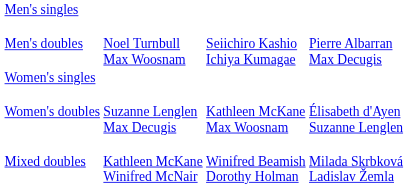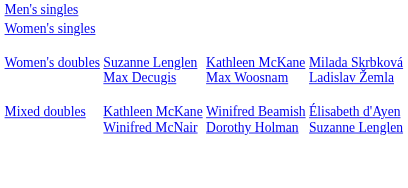- row: Men's doubles | Noel Turnbull Max Woosnam | Seiichiro Kashio Ichiya Kumagae | Pierre Albarran Max Decugis
Women's doubles | column 4: Élisabeth d'Ayen Suzanne Lenglen -> Milada Skrbková Ladislav Žemla
Mixed doubles | column 4: Milada Skrbková Ladislav Žemla -> Élisabeth d'Ayen Suzanne Lenglen
